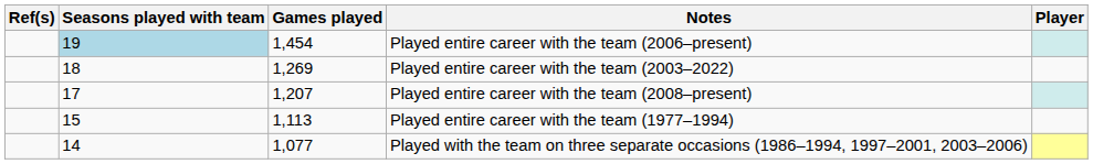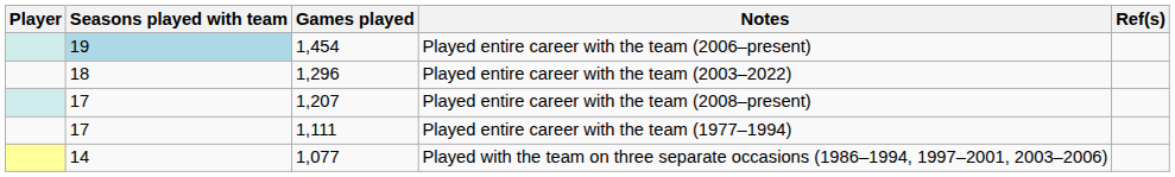columns swapped: Player <-> Ref(s)
Played entire career with the team (2003–2022) | Games played: 1,269 -> 1,296
Played entire career with the team (1977–1994) | Seasons played with team: 15 -> 17
Played entire career with the team (1977–1994) | Games played: 1,113 -> 1,111
